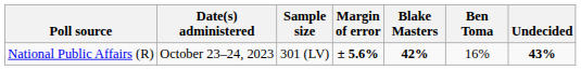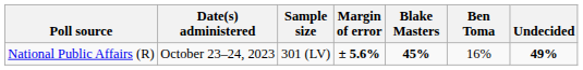National Public Affairs (R) | Blake Masters: 42% -> 45%
National Public Affairs (R) | Undecided: 43% -> 49%
